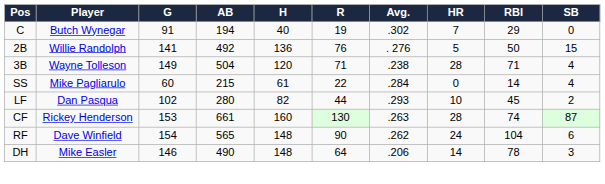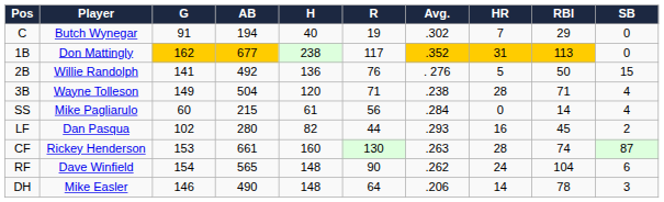+ row: 1B | Don Mattingly | 162 | 677 | 238 | 117 | .352 | 31 | 113 | 0
SS | R: 22 -> 56
LF | HR: 10 -> 16
